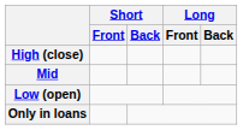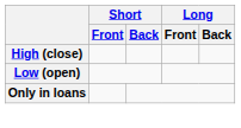- row: Mid
